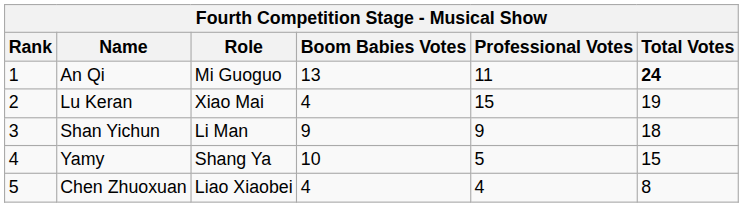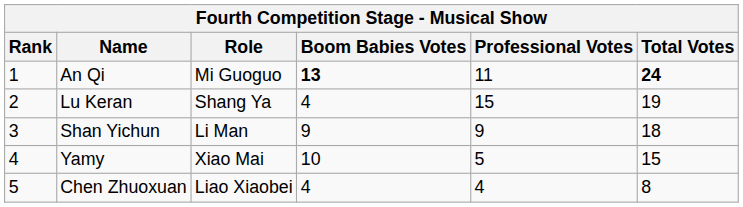An Qi | Boom Babies Votes: normal -> bold
Lu Keran | Role: Xiao Mai -> Shang Ya
Yamy | Role: Shang Ya -> Xiao Mai
